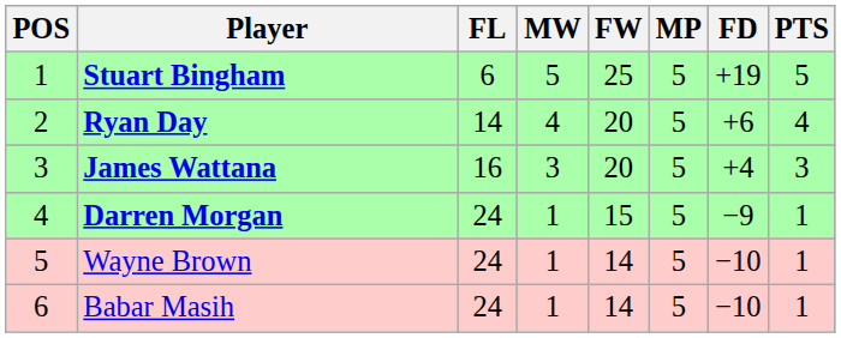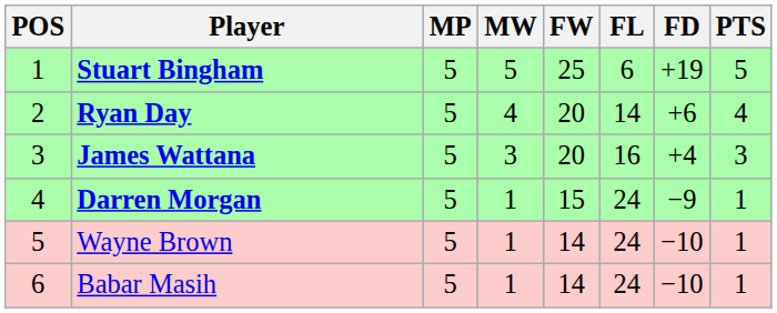columns swapped: MP <-> FL
